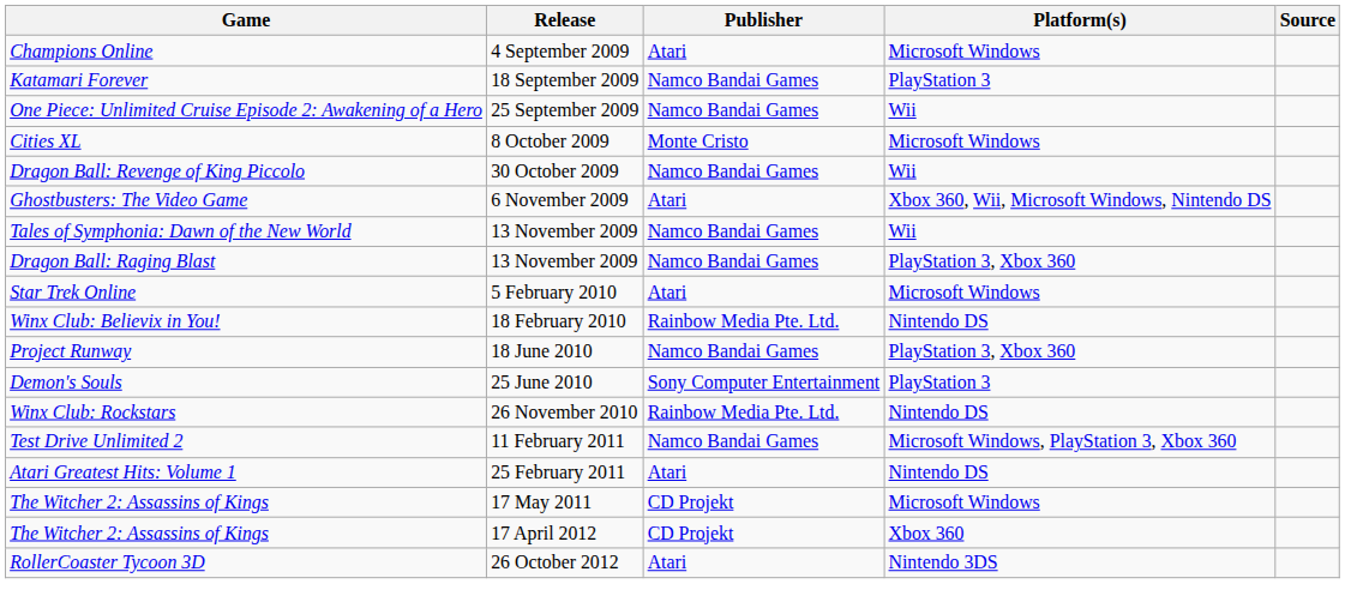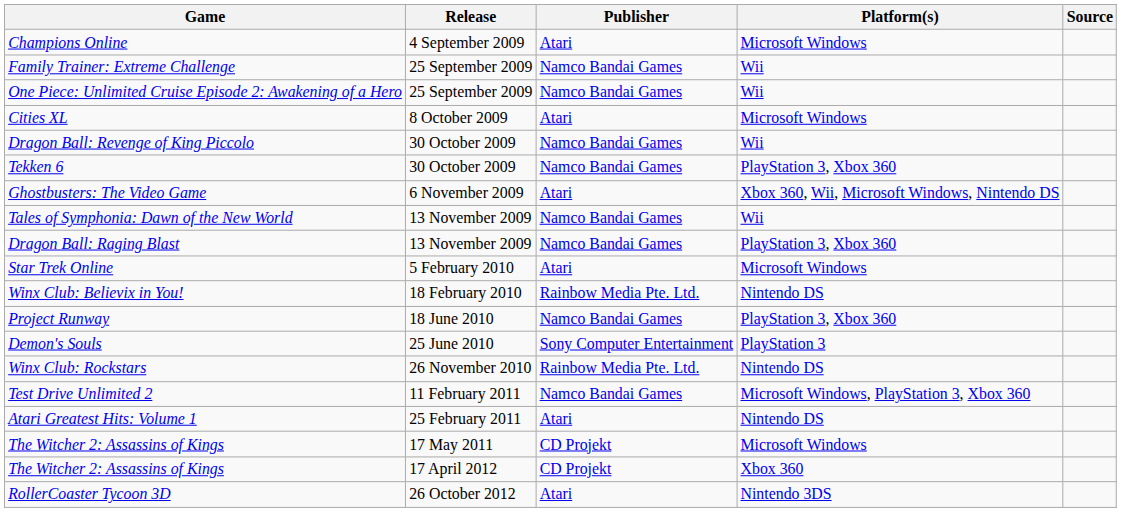- row: Katamari Forever | 18 September 2009 | Namco Bandai Games | PlayStation 3
+ row: Family Trainer: Extreme Challenge | 25 September 2009 | Namco Bandai Games | Wii
Cities XL | Publisher: Monte Cristo -> Atari
+ row: Tekken 6 | 30 October 2009 | Namco Bandai Games | PlayStation 3, Xbox 360
